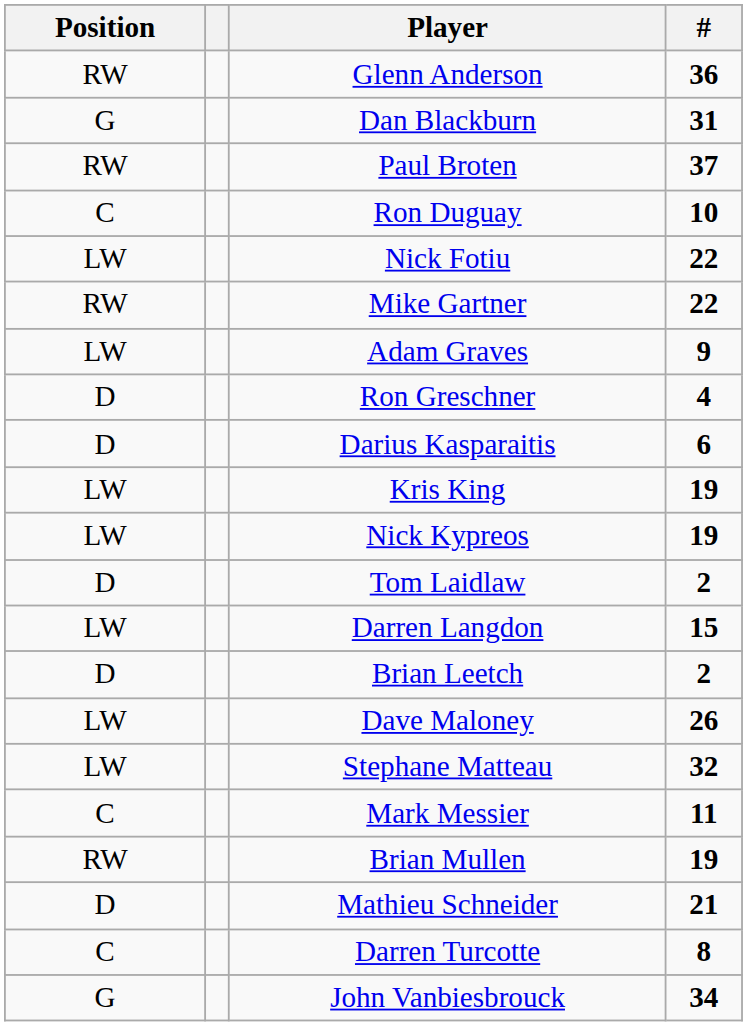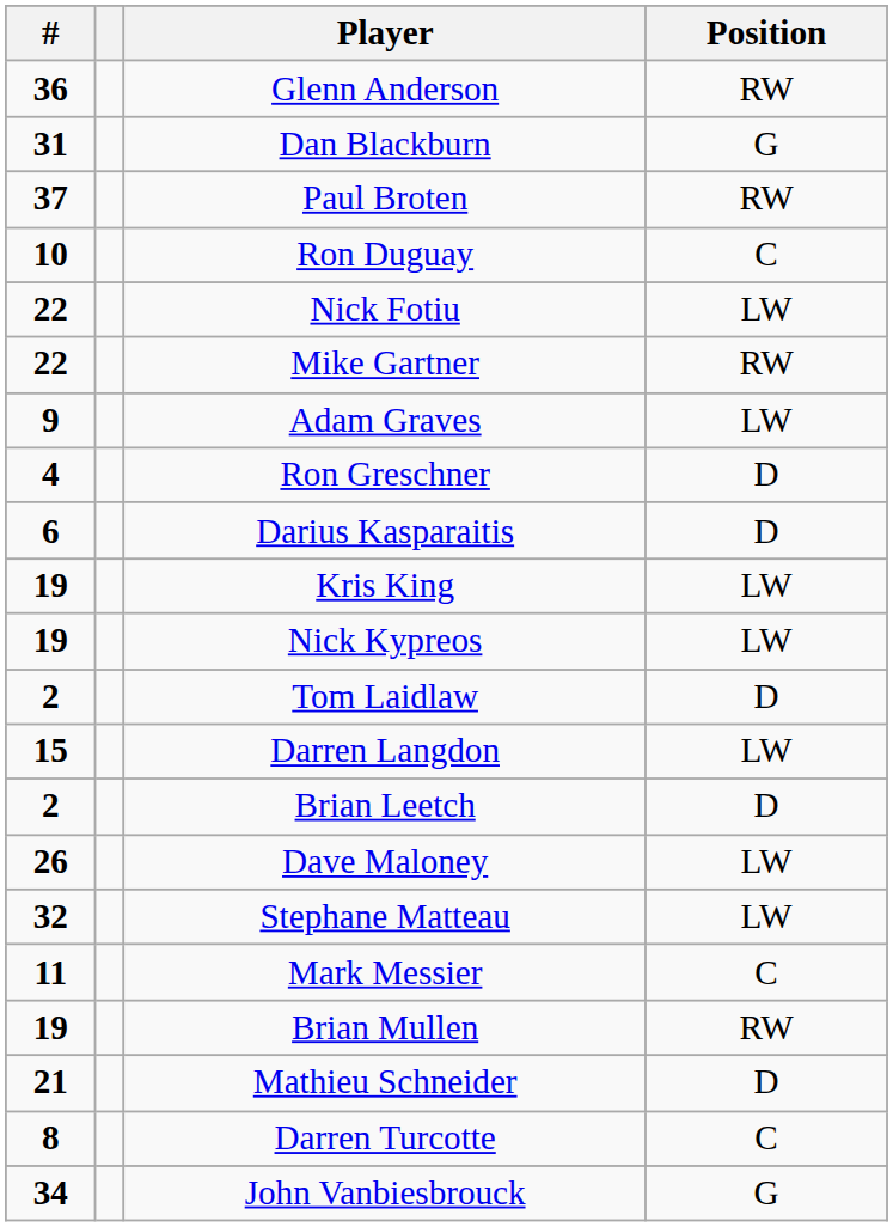columns swapped: # <-> Position
